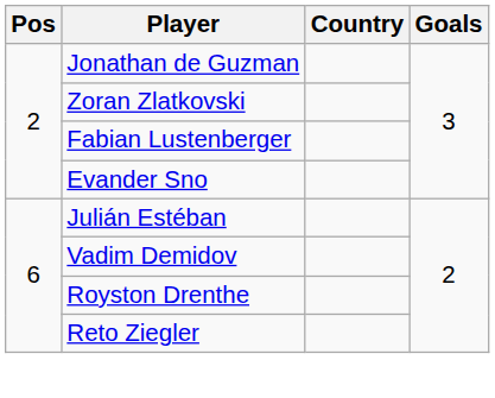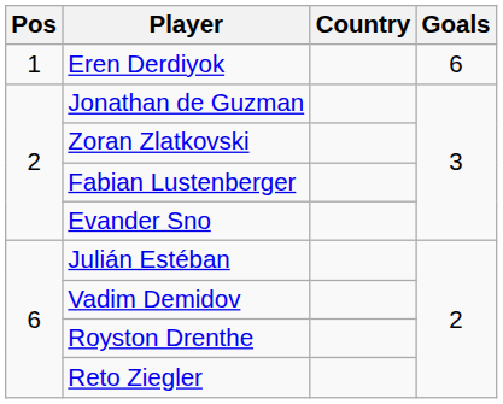+ row: 1 | Eren Derdiyok | 6
